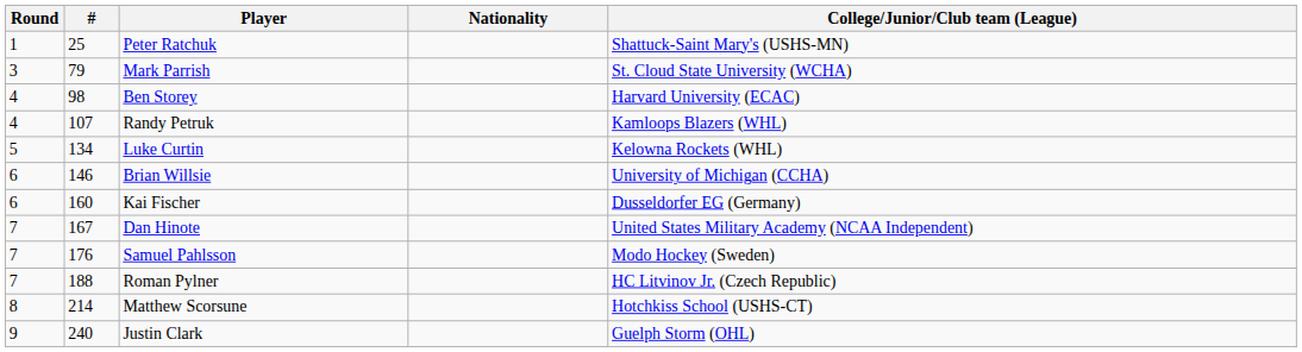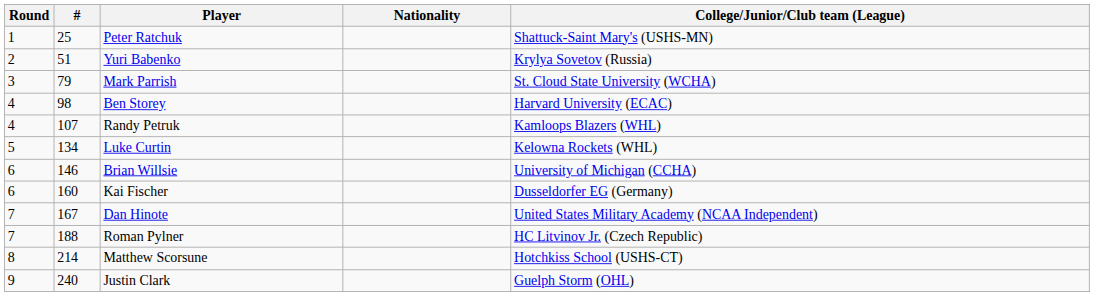+ row: 2 | 51 | Yuri Babenko | Krylya Sovetov (Russia)
- row: 7 | 176 | Samuel Pahlsson | Modo Hockey (Sweden)
